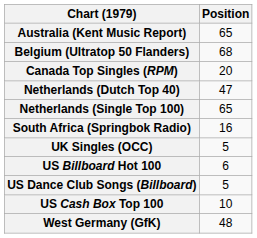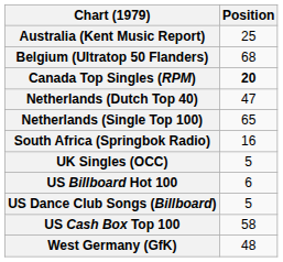Australia (Kent Music Report) | Position: 65 -> 25
Canada Top Singles (RPM) | Position: normal -> bold
US Cash Box Top 100 | Position: 10 -> 58
